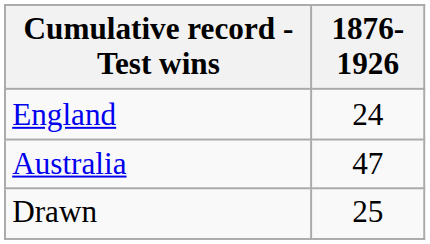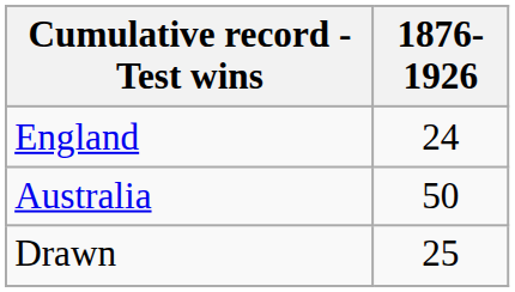Australia | 1876-1926: 47 -> 50
